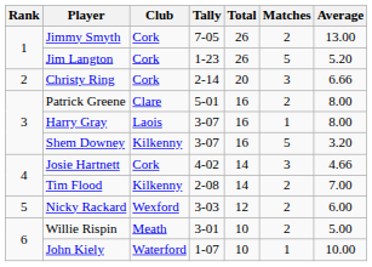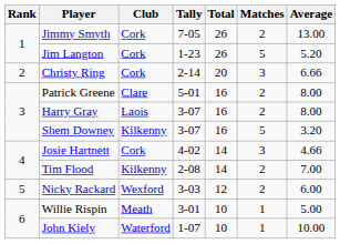Harry Gray | Matches: 1 -> 2
Willie Rispin | Matches: 2 -> 1
